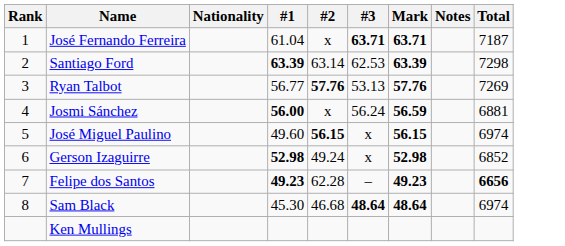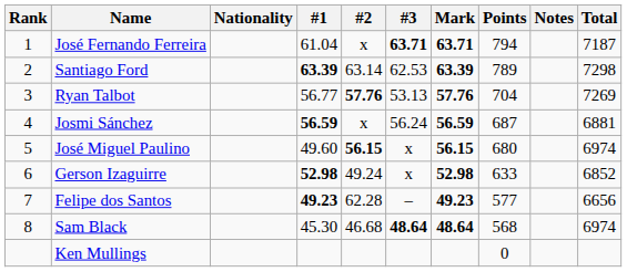+ column: Points | 794 | 789 | 704 | 687 | 680 | 633 | 577 | 568 | 0
Josmi Sánchez | #1: 56.00 -> 56.59
Felipe dos Santos | Total: bold -> normal
